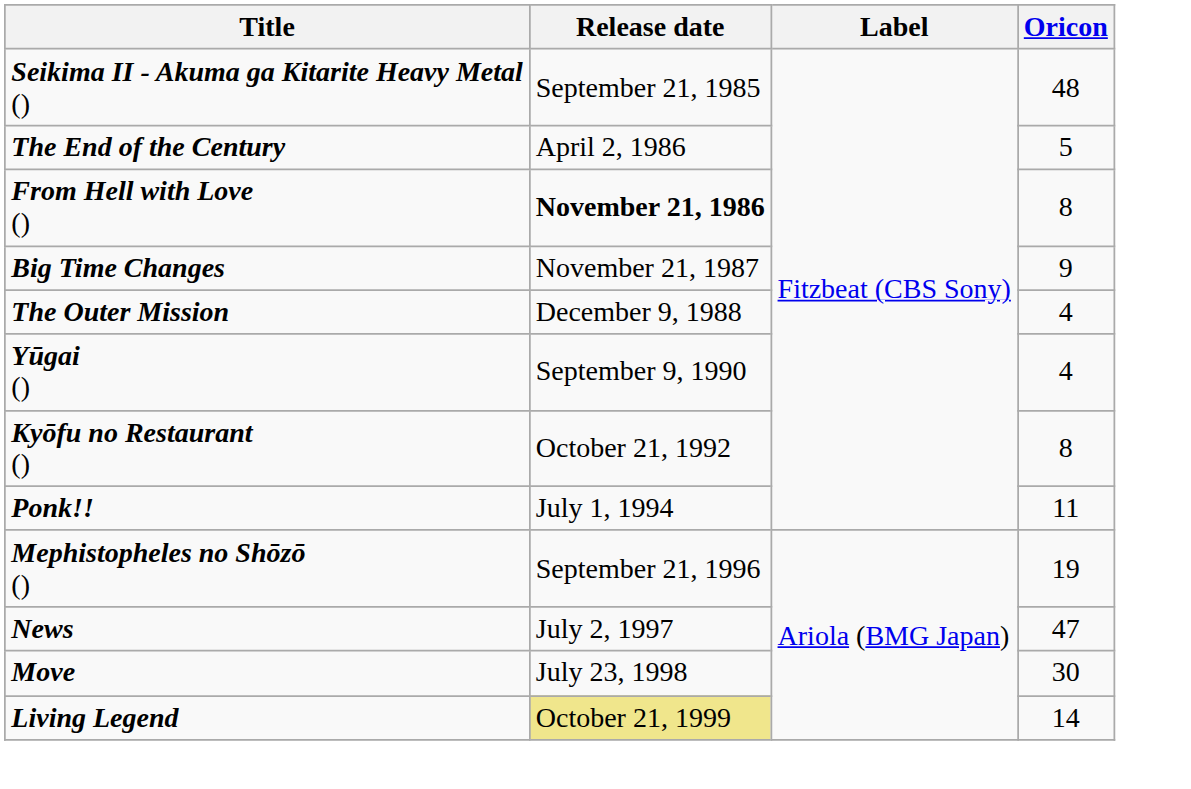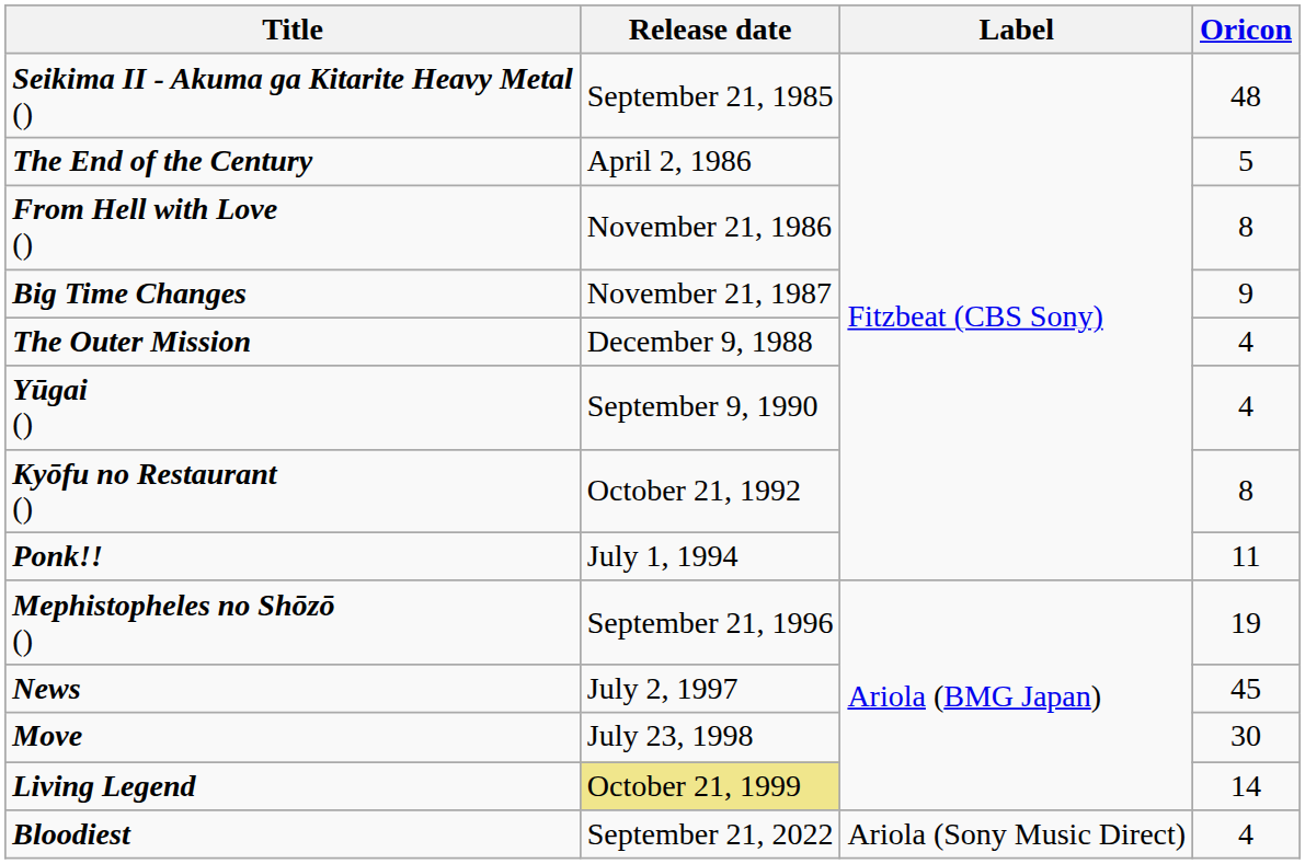From Hell with Love () | Release date: bold -> normal
News | Oricon: 47 -> 45
+ row: Bloodiest | September 21, 2022 | Ariola (Sony Music Direct) | 4
